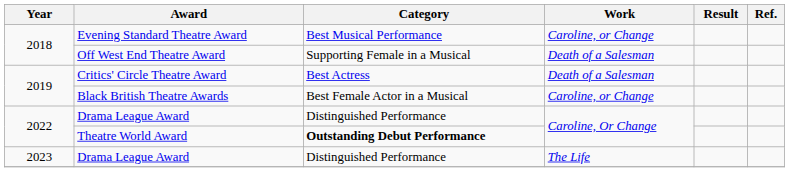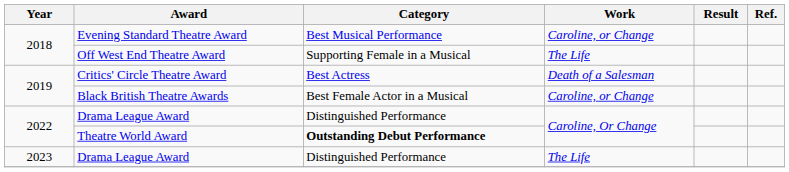Off West End Theatre Award | Work: Death of a Salesman -> The Life
